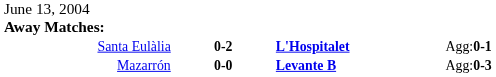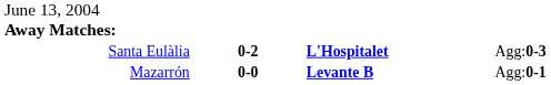Santa Eulàlia | column 4: Agg:0-1 -> Agg:0-3
Mazarrón | column 4: Agg:0-3 -> Agg:0-1
